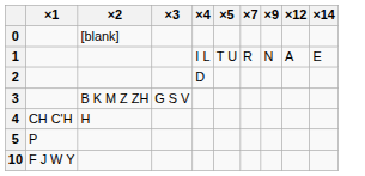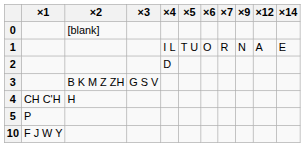+ column: ×6 | O
